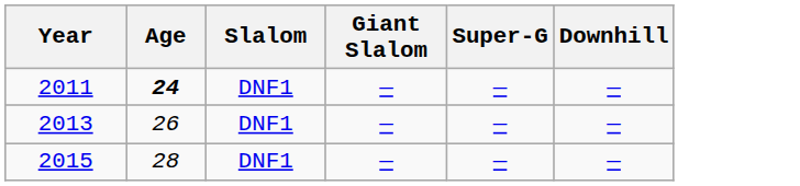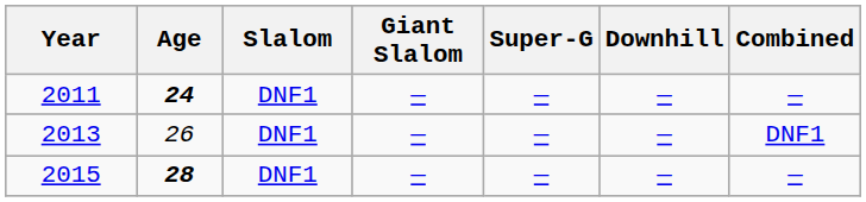+ column: Combined | — | DNF1 | —
2015 | Age: normal -> bold
